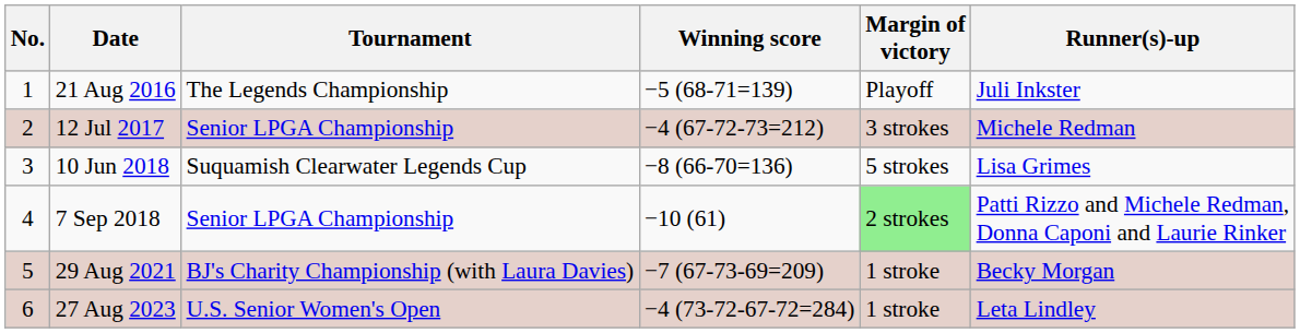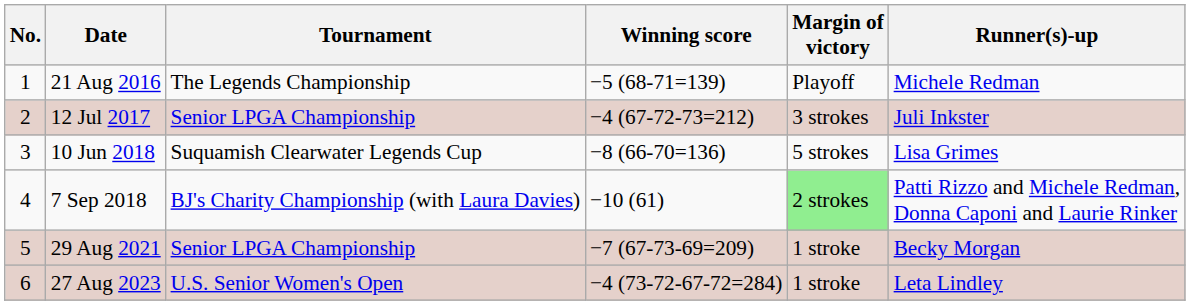21 Aug 2016 | Runner(s)-up: Juli Inkster -> Michele Redman
12 Jul 2017 | Runner(s)-up: Michele Redman -> Juli Inkster
7 Sep 2018 | Tournament: Senior LPGA Championship -> BJ's Charity Championship (with Laura Davies)
29 Aug 2021 | Tournament: BJ's Charity Championship (with Laura Davies) -> Senior LPGA Championship
